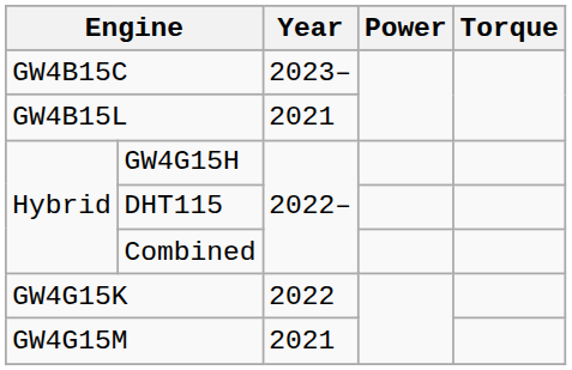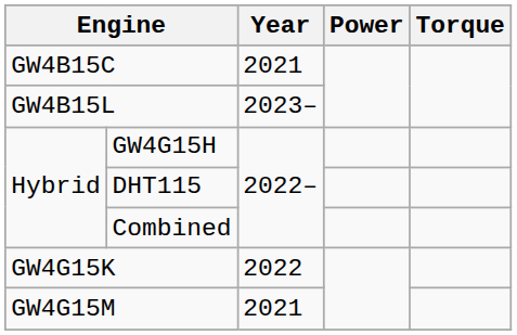GW4B15C | Year: 2023– -> 2021
GW4B15L | Year: 2021 -> 2023–
